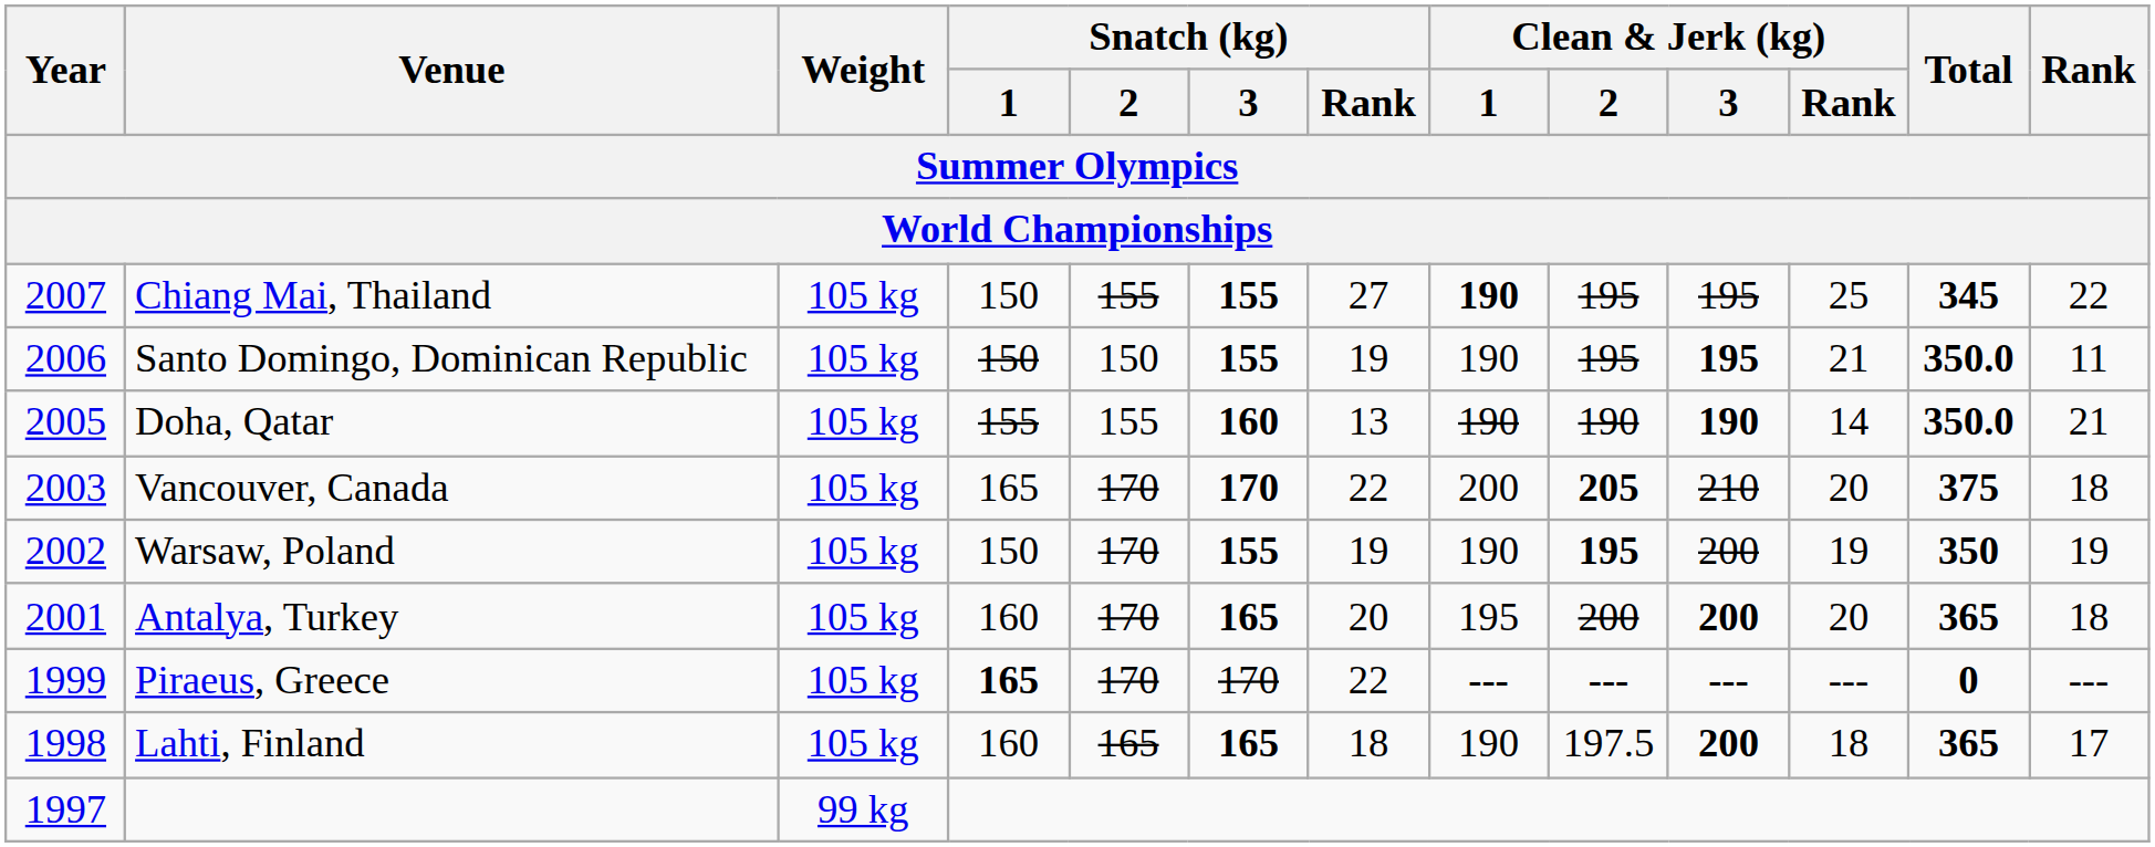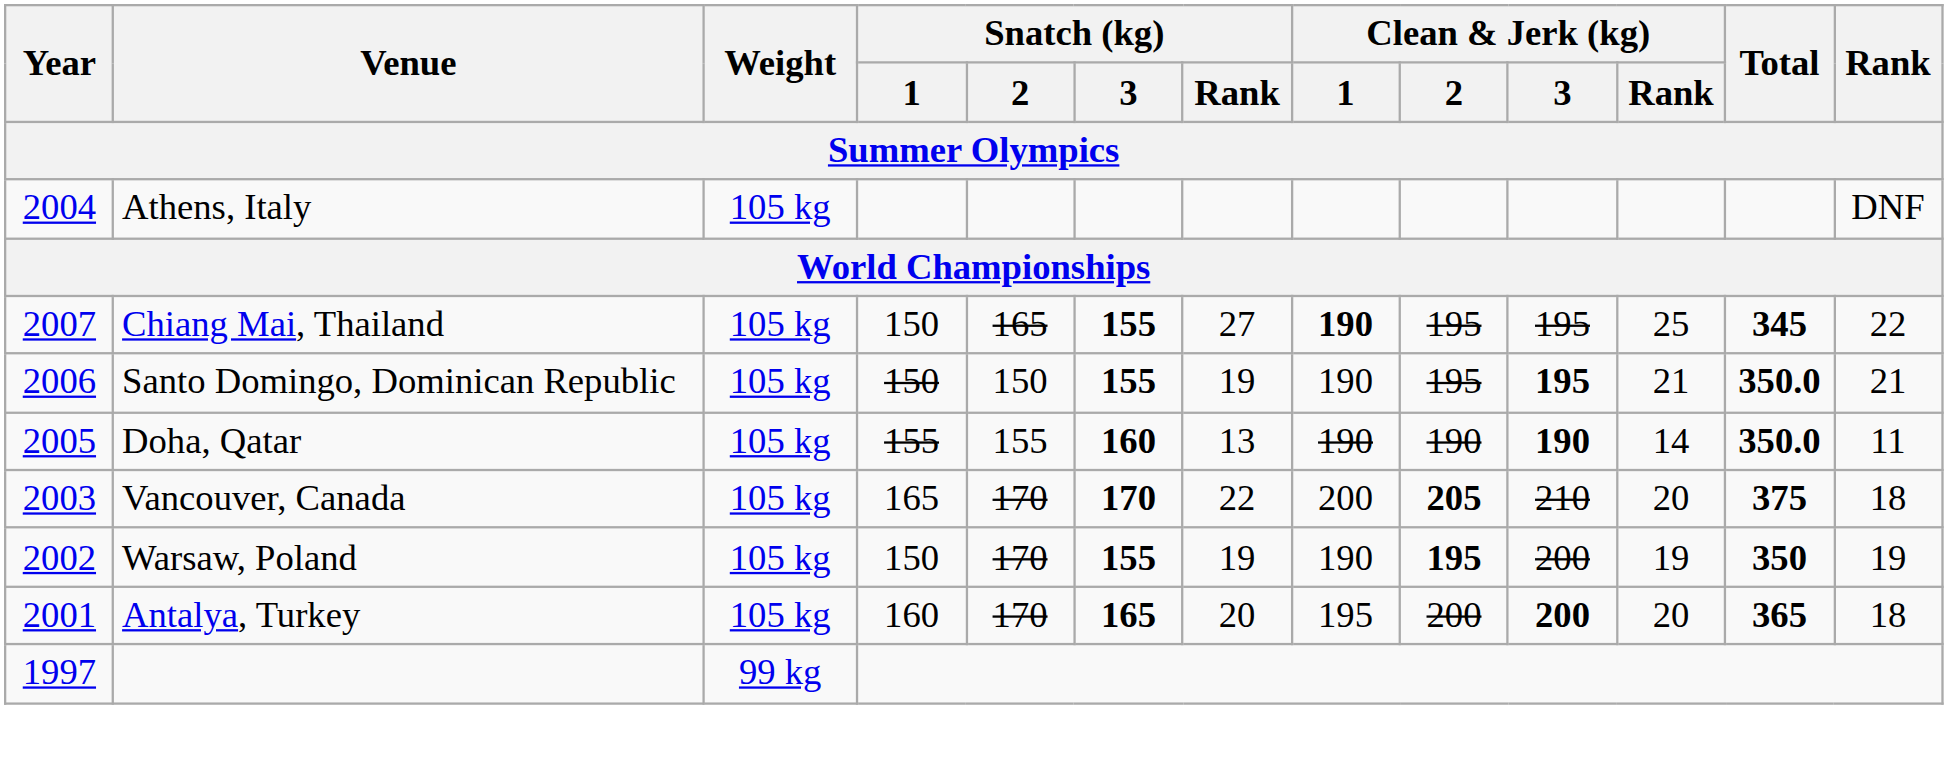+ row: 2004 | Athens, Italy | 105 kg | DNF
Chiang Mai, Thailand | Snatch (kg) / 2: 155 -> 165
Santo Domingo, Dominican Republic | Rank: 11 -> 21
Doha, Qatar | Rank: 21 -> 11
- row: 1999 | Piraeus, Greece | 105 kg | 165 | 170 | 170 | 22 | --- | --- | --- | --- | 0 | ---
- row: 1998 | Lahti, Finland | 105 kg | 160 | 165 | 165 | 18 | 190 | 197.5 | 200 | 18 | 365 | 17
